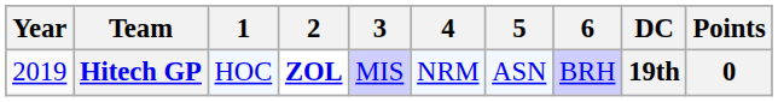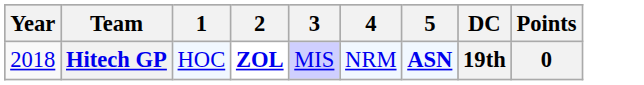- column: 6 | BRH
Hitech GP | Year: 2019 -> 2018
Hitech GP | 5: normal -> bold
